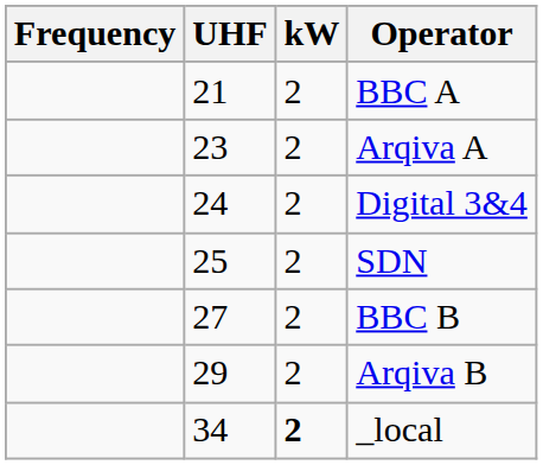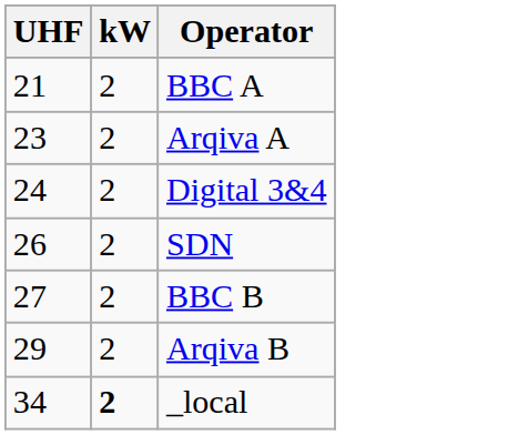- column: Frequency
SDN | UHF: 25 -> 26
